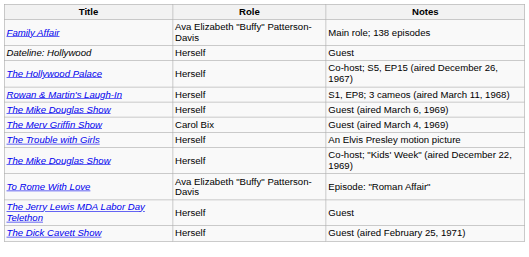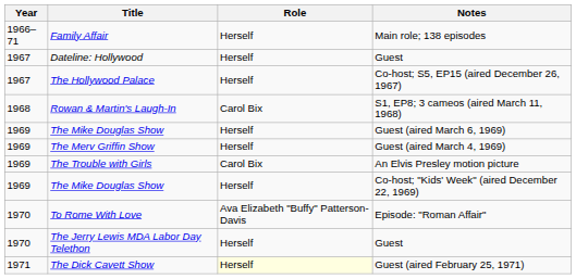+ column: Year | 1966–71 | 1967 | 1967 | 1968 | 1969 | 1969 | 1969 | 1969 | 1970 | 1970 | 1971
Family Affair | Role: Ava Elizabeth "Buffy" Patterson-Davis -> Herself
Rowan & Martin's Laugh-In | Role: Herself -> Carol Bix
The Merv Griffin Show | Role: Carol Bix -> Herself
The Trouble with Girls | Role: Herself -> Carol Bix
The Dick Cavett Show | Role: no background -> lightyellow background
